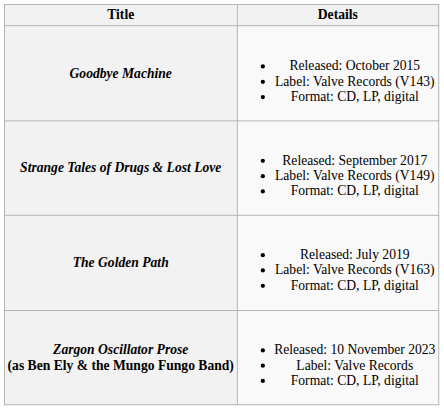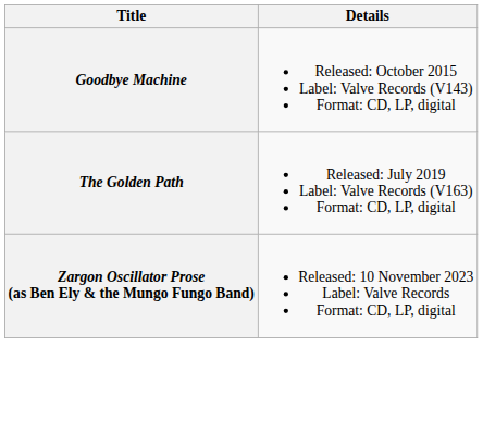- row: Strange Tales of Drugs & Lost Love | Released: September 2017 Label: Valve Records (V149) Format: CD, LP, digital
